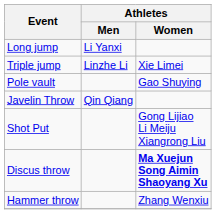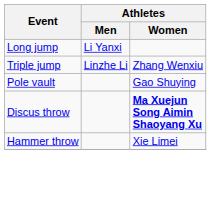Triple jump | Athletes / Women: Xie Limei -> Zhang Wenxiu
- row: Javelin Throw | Qin Qiang
- row: Shot Put | Gong Lijiao Li Meiju Xiangrong Liu
Hammer throw | Athletes / Women: Zhang Wenxiu -> Xie Limei
